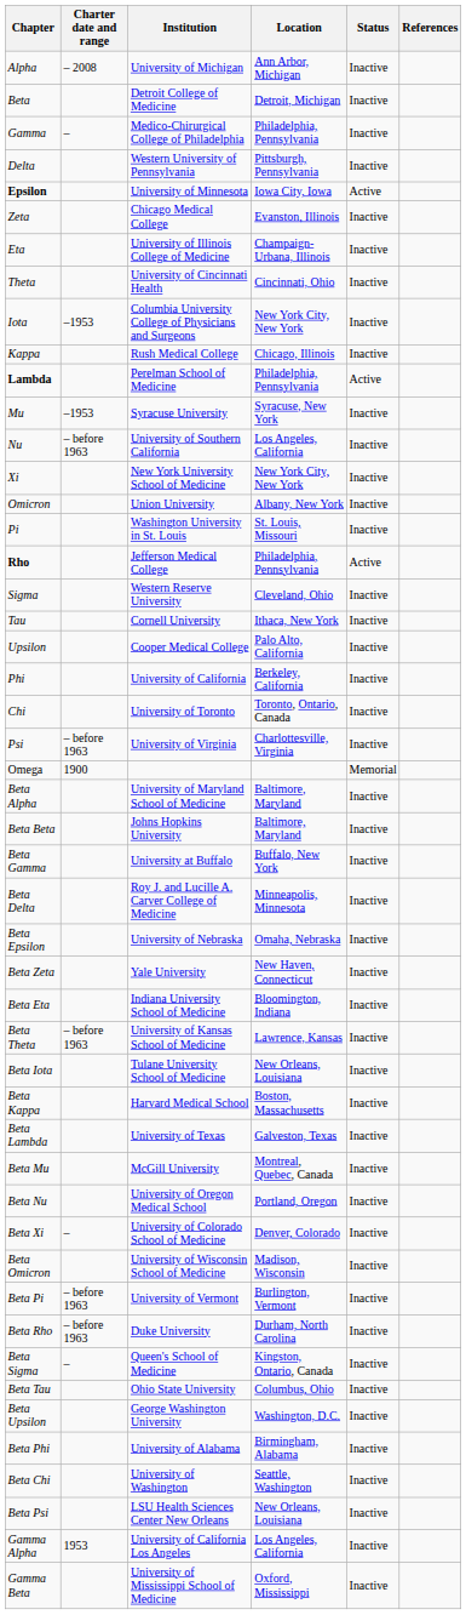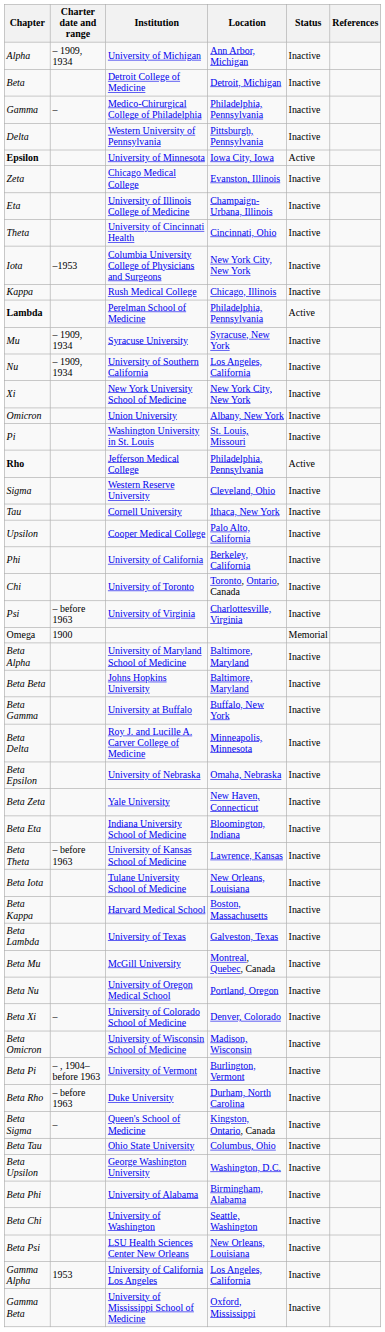Alpha | Charter date and range: – 2008 -> – 1909, 1934
Mu | Charter date and range: –1953 -> – 1909, 1934
Nu | Charter date and range: – before 1963 -> – 1909, 1934
Beta Pi | Charter date and range: – before 1963 -> – , 1904–before 1963
